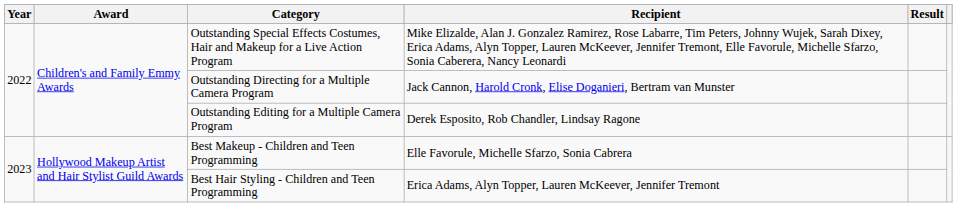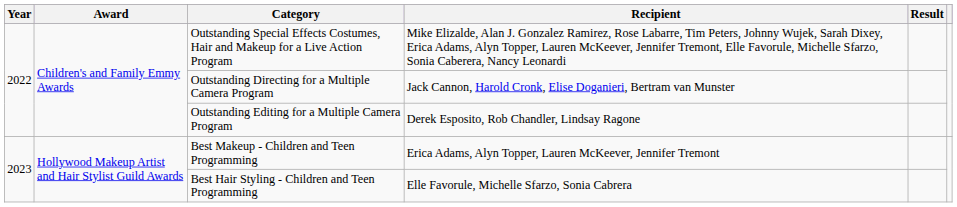Best Makeup - Children and Teen Programming | Recipient: Elle Favorule, Michelle Sfarzo, Sonia Cabrera -> Erica Adams, Alyn Topper, Lauren McKeever, Jennifer Tremont
Best Hair Styling - Children and Teen Programming | Recipient: Erica Adams, Alyn Topper, Lauren McKeever, Jennifer Tremont -> Elle Favorule, Michelle Sfarzo, Sonia Cabrera
